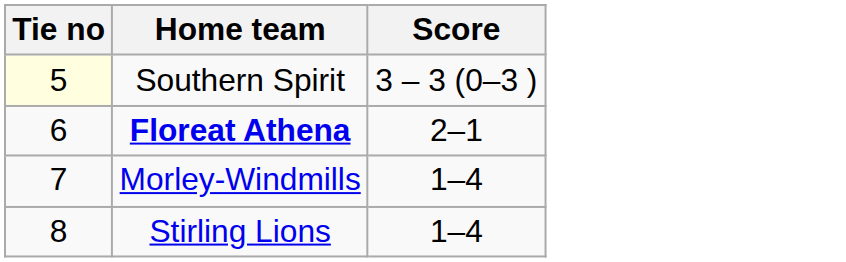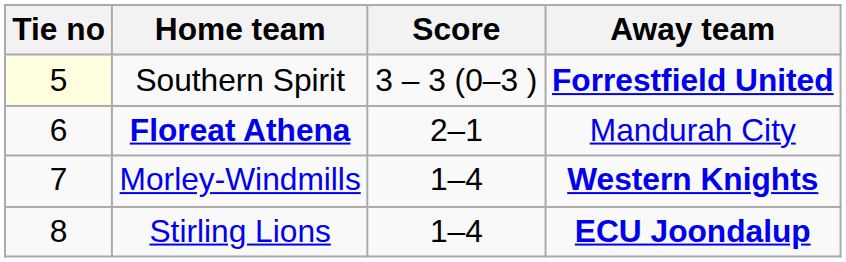+ column: Away team | Forrestfield United | Mandurah City | Western Knights | ECU Joondalup
